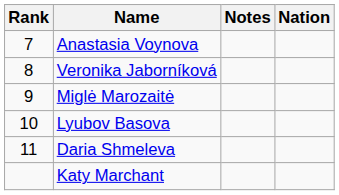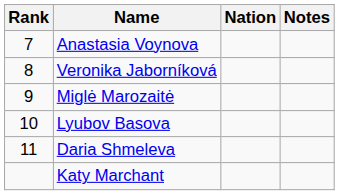columns swapped: Nation <-> Notes
